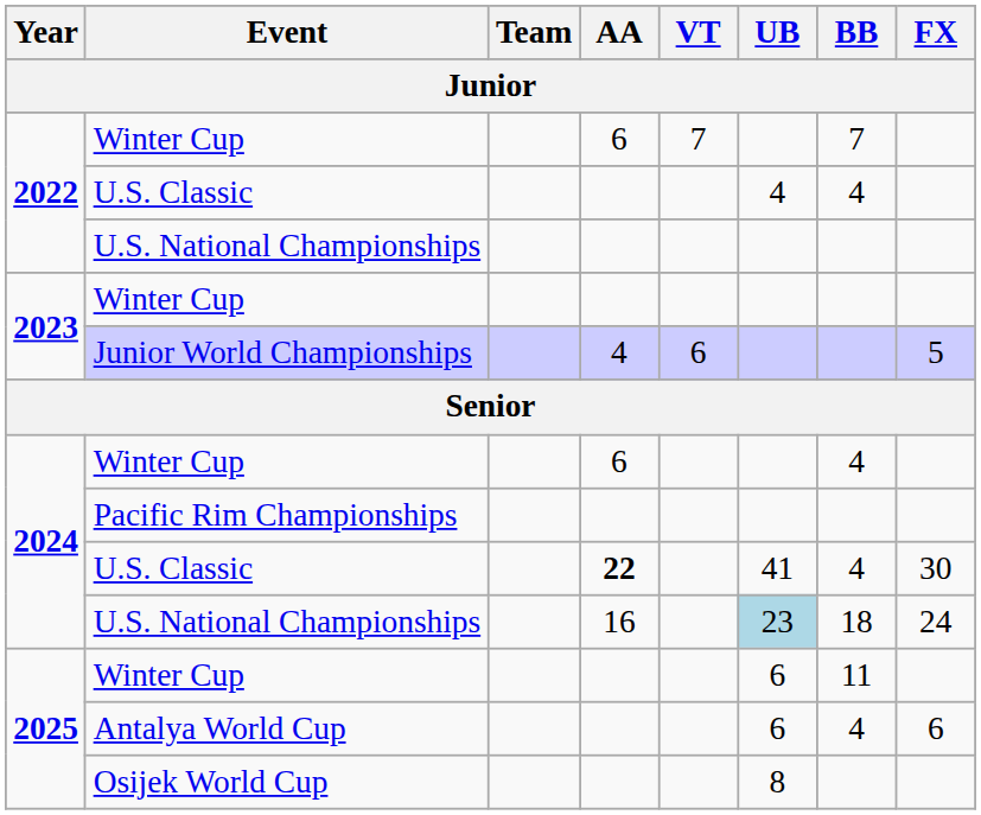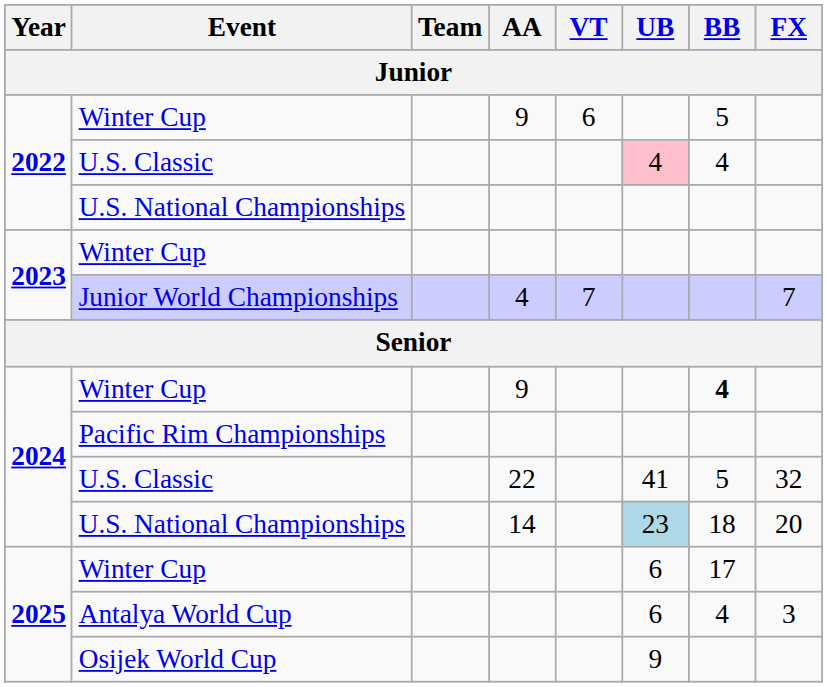2022 / Winter Cup | AA: 6 -> 9
2022 / Winter Cup | VT: 7 -> 6
2022 / Winter Cup | BB: 7 -> 5
2022 / U.S. Classic | UB: no background -> pink background
Junior World Championships | VT: 6 -> 7
Junior World Championships | FX: 5 -> 7
2024 / Winter Cup | AA: 6 -> 9
2024 / Winter Cup | BB: normal -> bold
2024 / U.S. Classic | AA: bold -> normal
2024 / U.S. Classic | BB: 4 -> 5
2024 / U.S. Classic | FX: 30 -> 32
2024 / U.S. National Championships | AA: 16 -> 14
2024 / U.S. National Championships | FX: 24 -> 20
2025 / Winter Cup | BB: 11 -> 17
Antalya World Cup | FX: 6 -> 3
Osijek World Cup | UB: 8 -> 9
